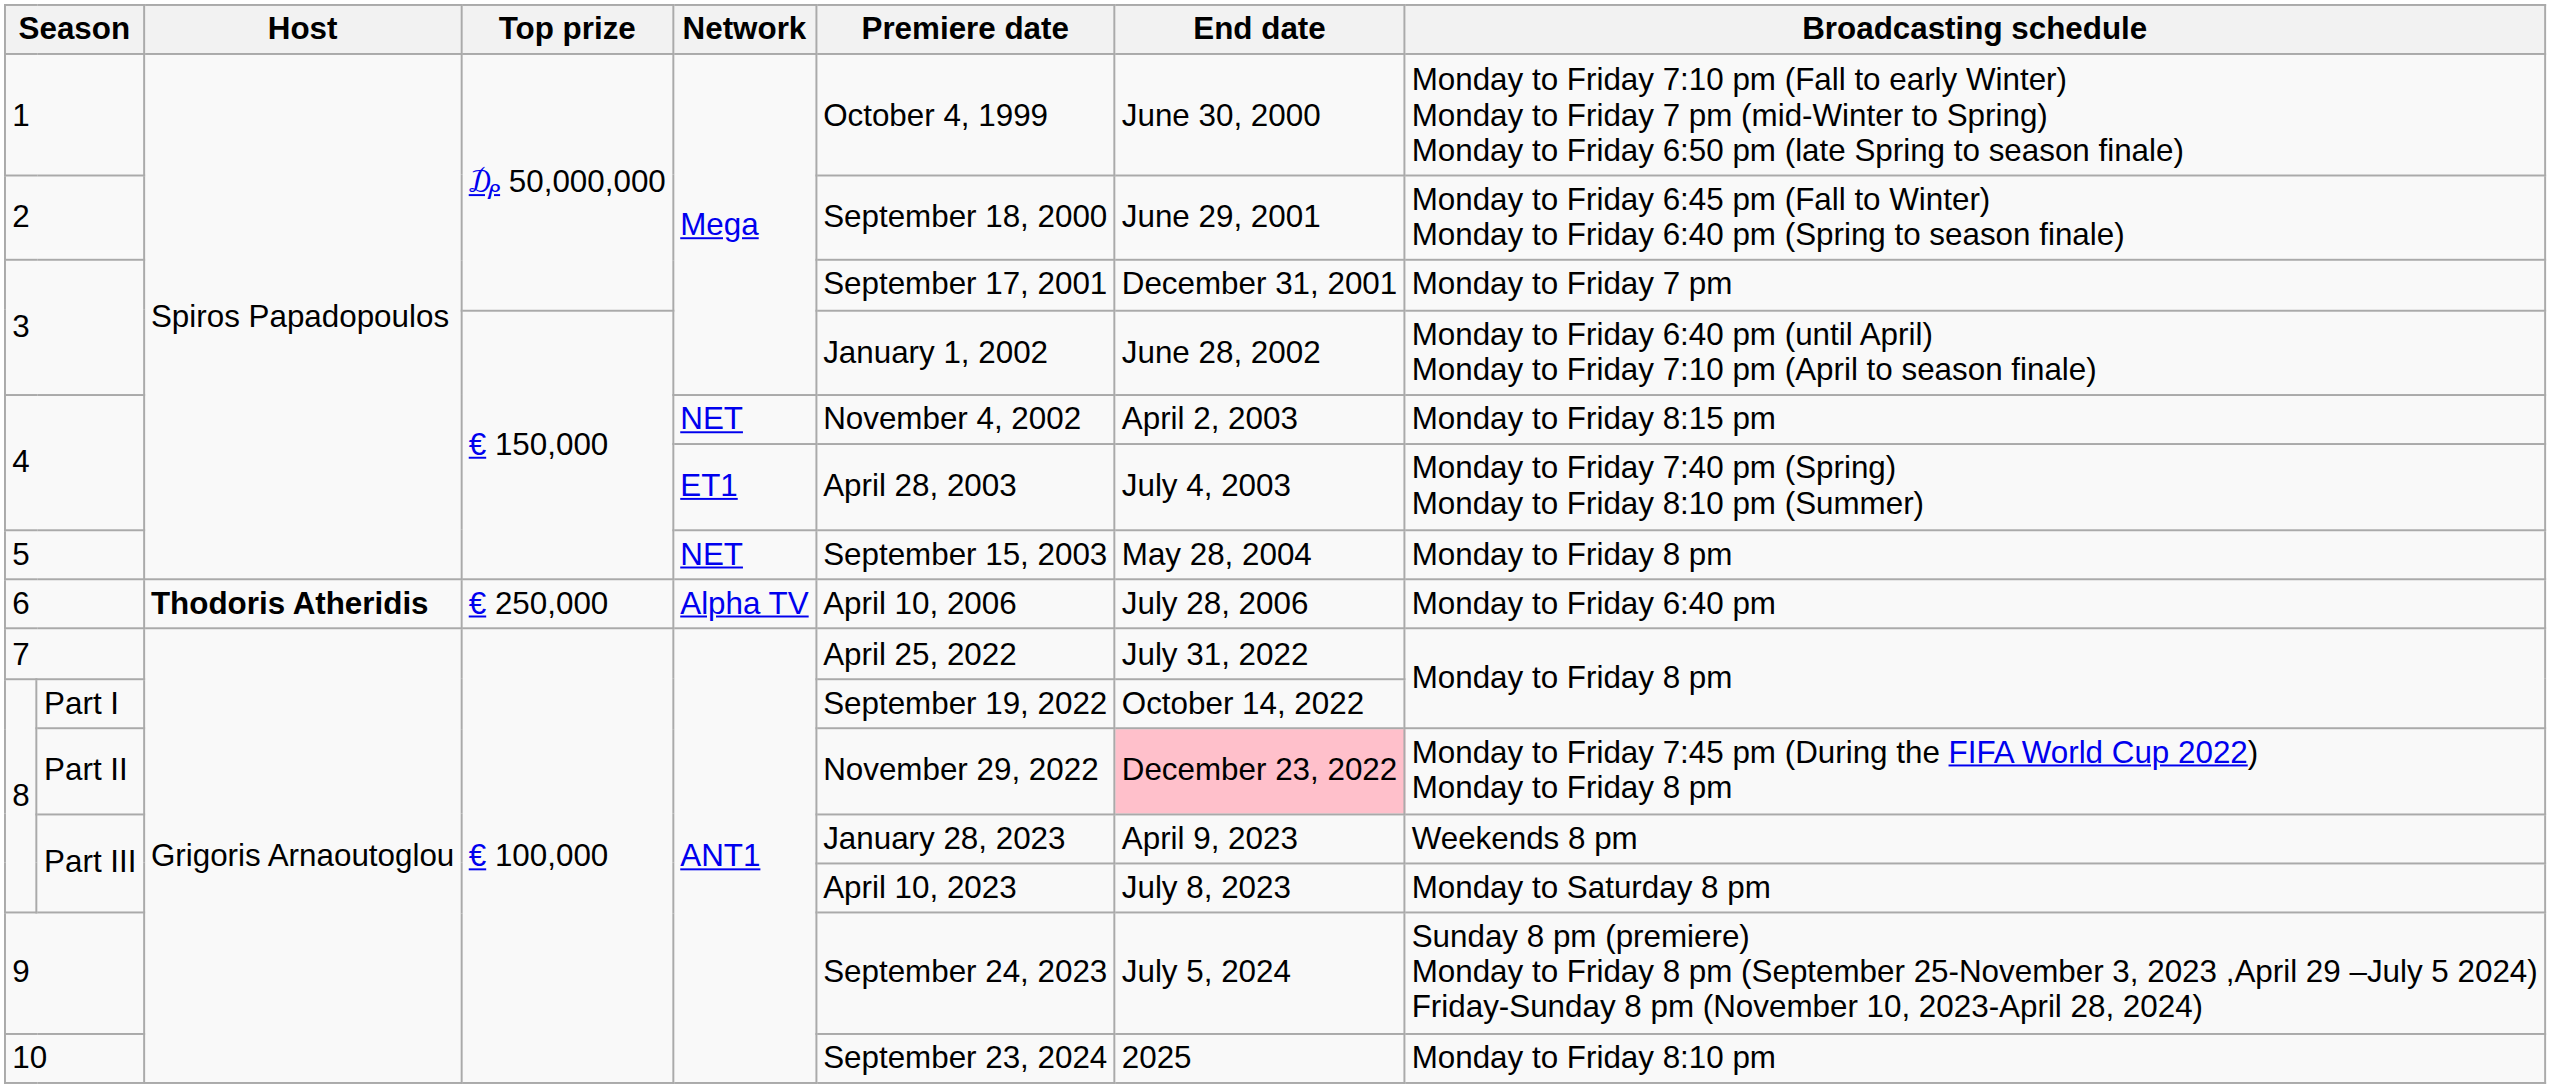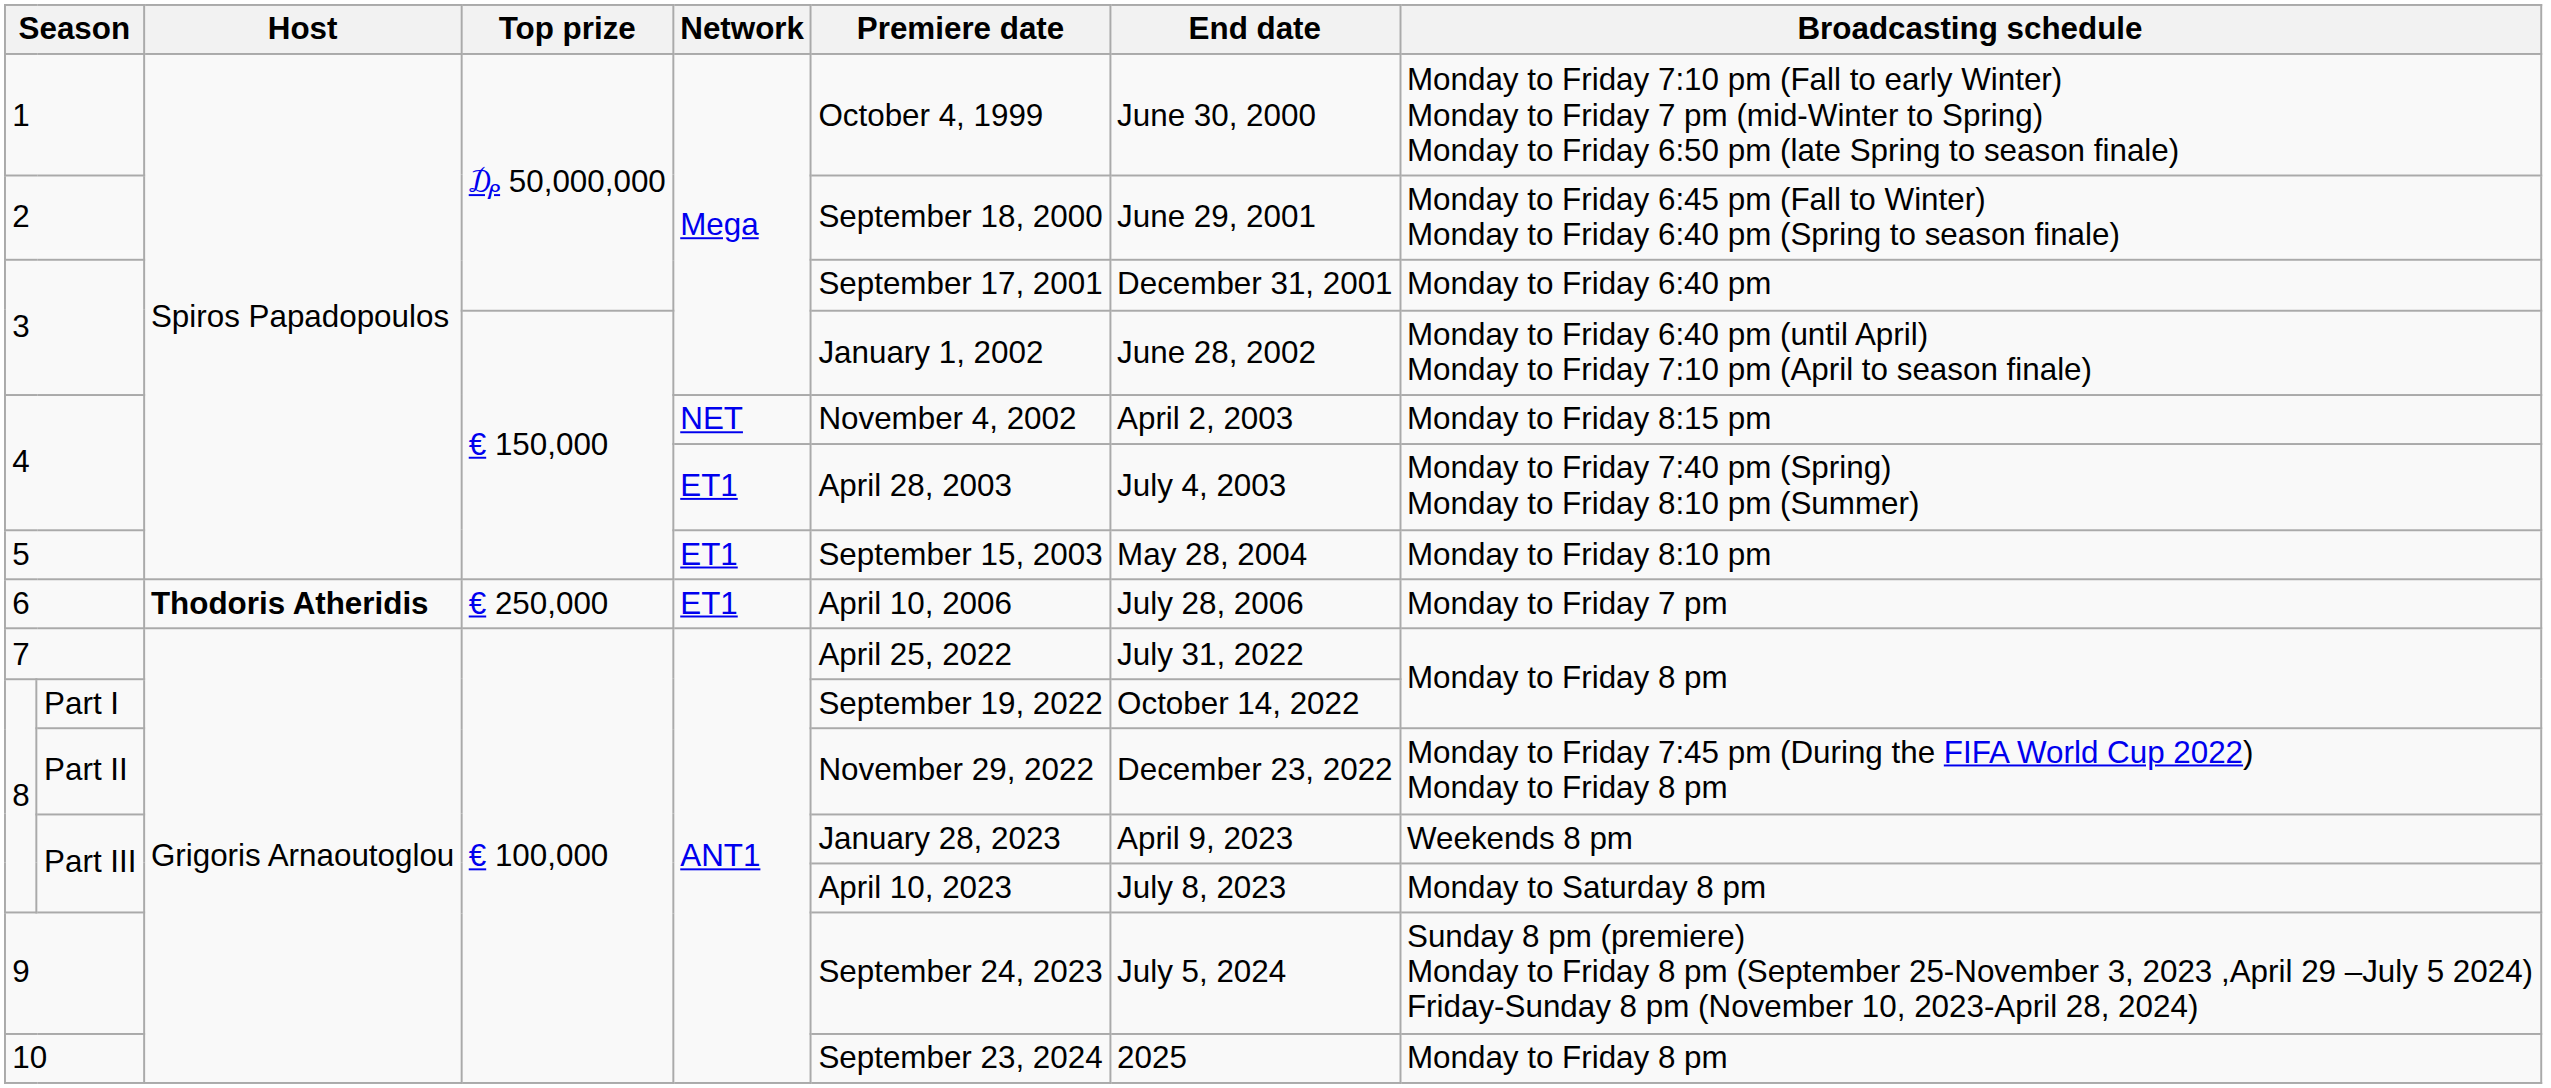3 / ₯ 50,000,000 | Broadcasting schedule: Monday to Friday 7 pm -> Monday to Friday 6:40 pm
5 | Network: NET -> ET1
5 | Broadcasting schedule: Monday to Friday 8 pm -> Monday to Friday 8:10 pm
6 | Network: Alpha TV -> ET1
6 | Broadcasting schedule: Monday to Friday 6:40 pm -> Monday to Friday 7 pm
Part II | End date: pink background -> no background
10 | Broadcasting schedule: Monday to Friday 8:10 pm -> Monday to Friday 8 pm
